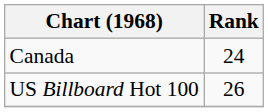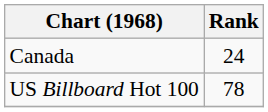US Billboard Hot 100 | Rank: 26 -> 78
